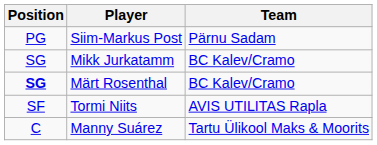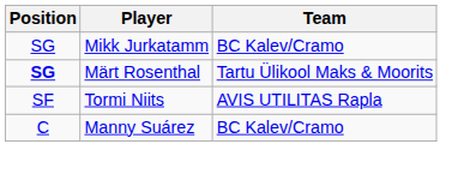- row: PG | Siim-Markus Post | Pärnu Sadam
Märt Rosenthal | Team: BC Kalev/Cramo -> Tartu Ülikool Maks & Moorits
Manny Suárez | Team: Tartu Ülikool Maks & Moorits -> BC Kalev/Cramo
